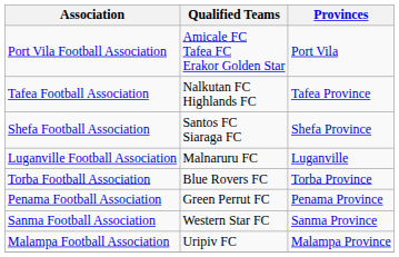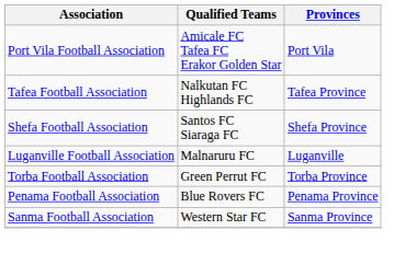Torba Football Association | Qualified Teams: Blue Rovers FC -> Green Perrut FC
Penama Football Association | Qualified Teams: Green Perrut FC -> Blue Rovers FC
- row: Malampa Football Association | Uripiv FC | Malampa Province
